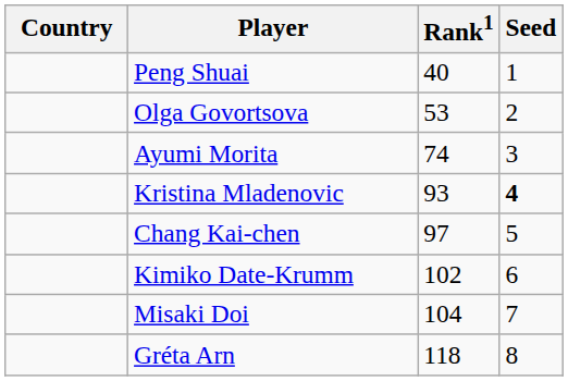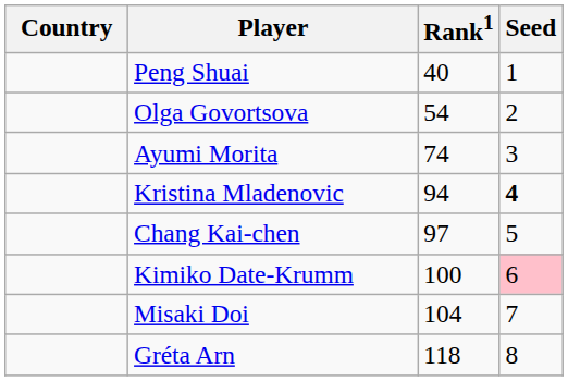Olga Govortsova | Rank1: 53 -> 54
Kristina Mladenovic | Rank1: 93 -> 94
Kimiko Date-Krumm | Rank1: 102 -> 100
Kimiko Date-Krumm | Seed: no background -> pink background
